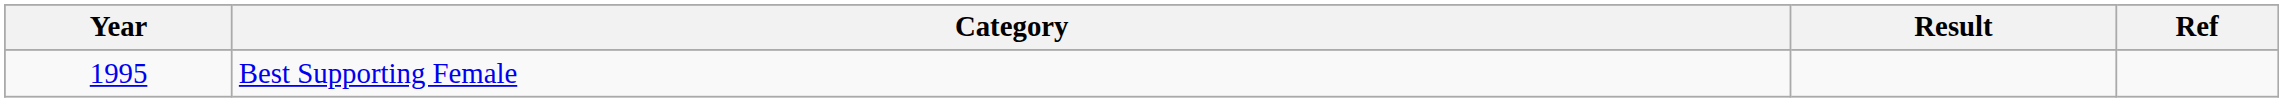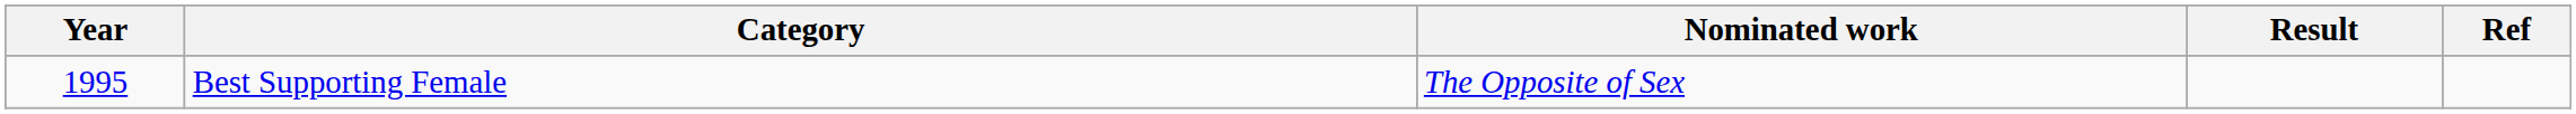+ column: Nominated work | The Opposite of Sex
